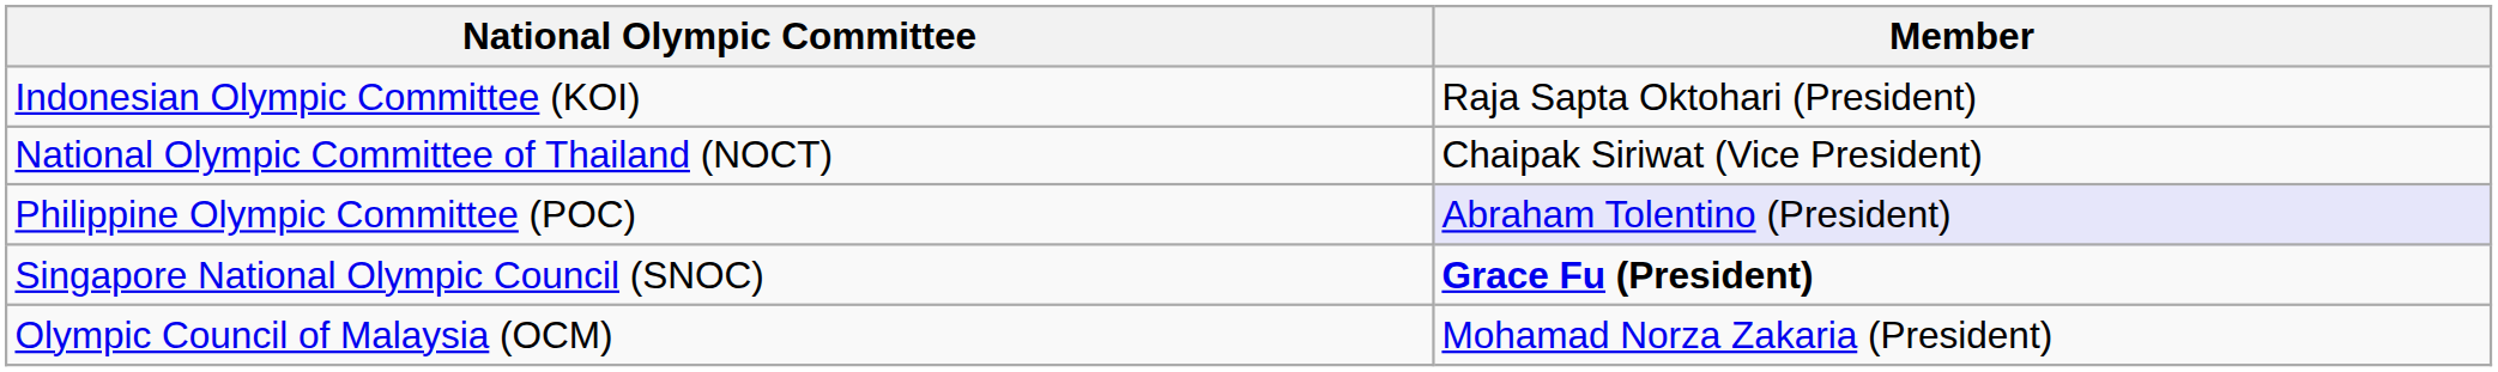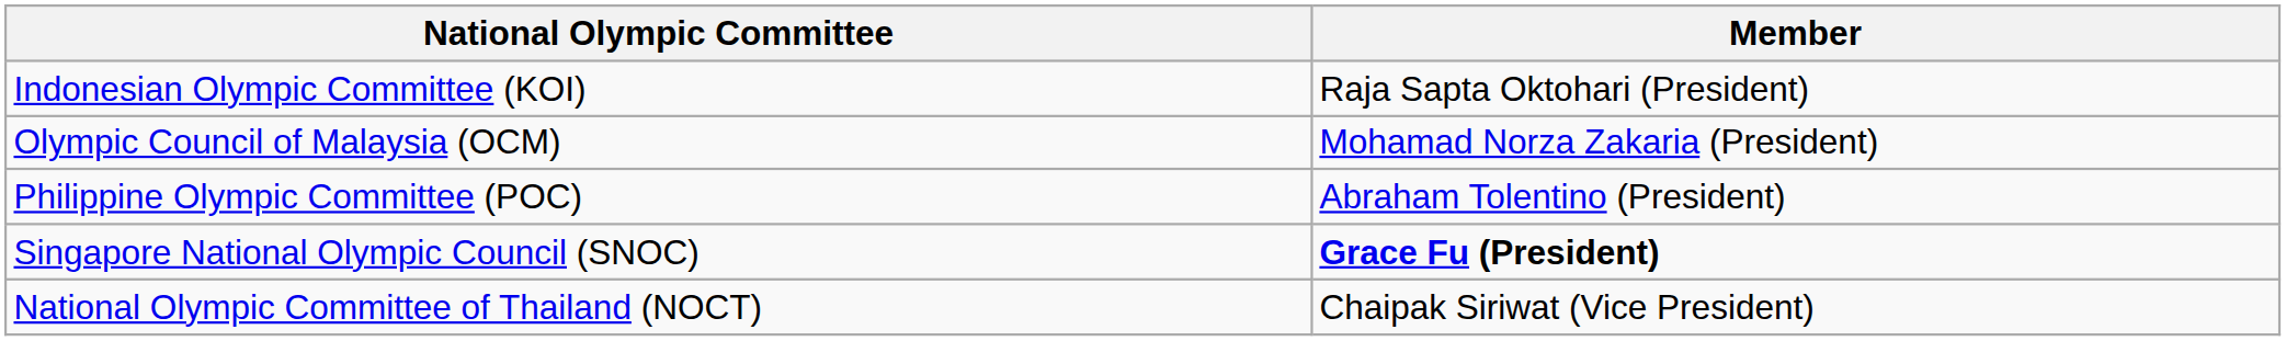rows swapped: Olympic Council of Malaysia (OCM) <-> National Olympic Committee of Thailand (NOCT)
Philippine Olympic Committee (POC) | Member: lavender background -> no background
